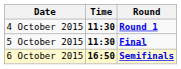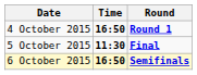4 October 2015 | Time: 11:30 -> 16:50
